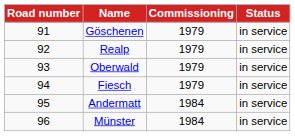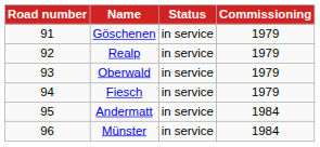columns swapped: Commissioning <-> Status
